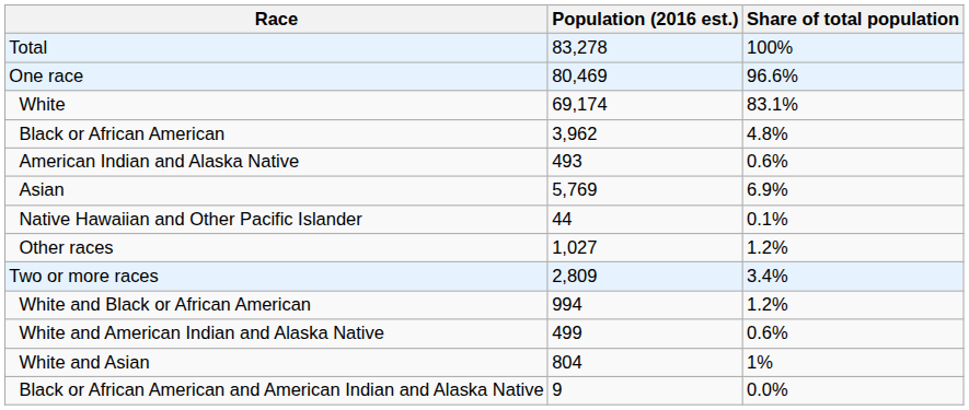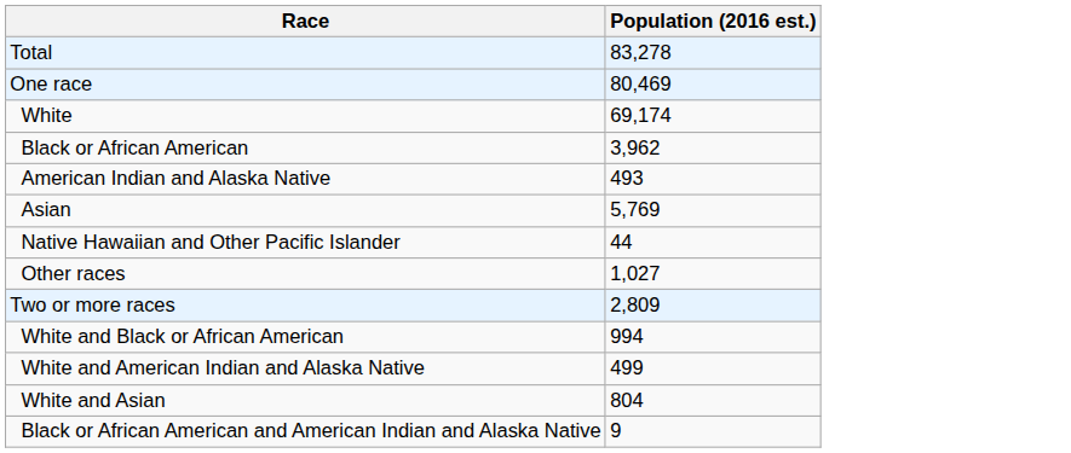- column: Share of total population | 100% | 96.6% | 83.1% | 4.8% | 0.6% | 6.9% | 0.1% | 1.2% | 3.4% | 1.2% | 0.6% | 1% | 0.0%
